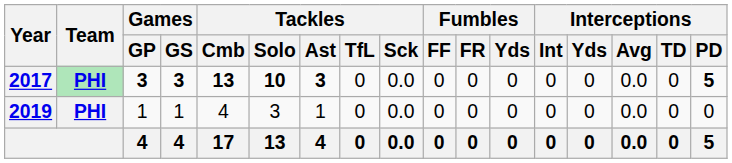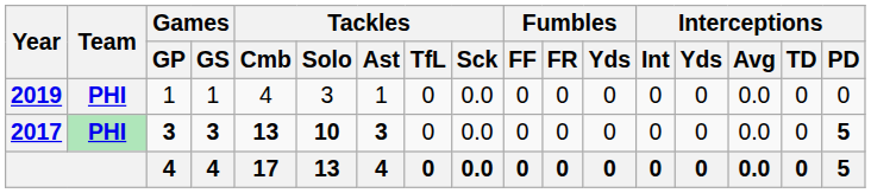rows swapped: 2017 <-> 2019
